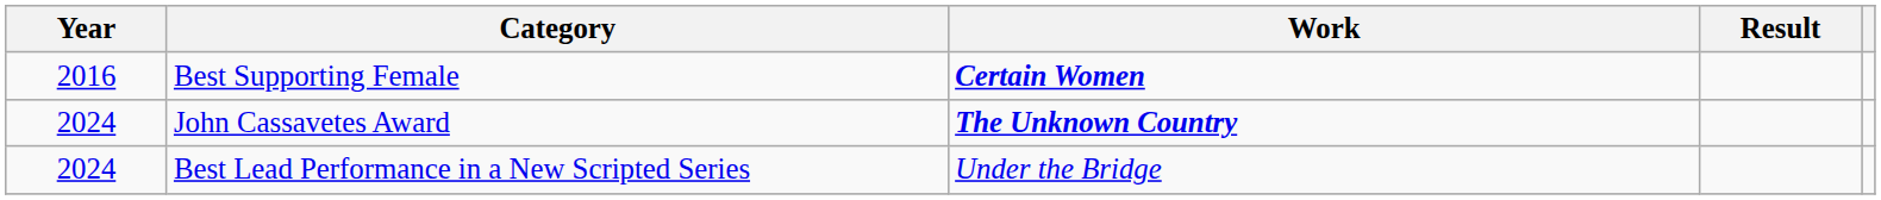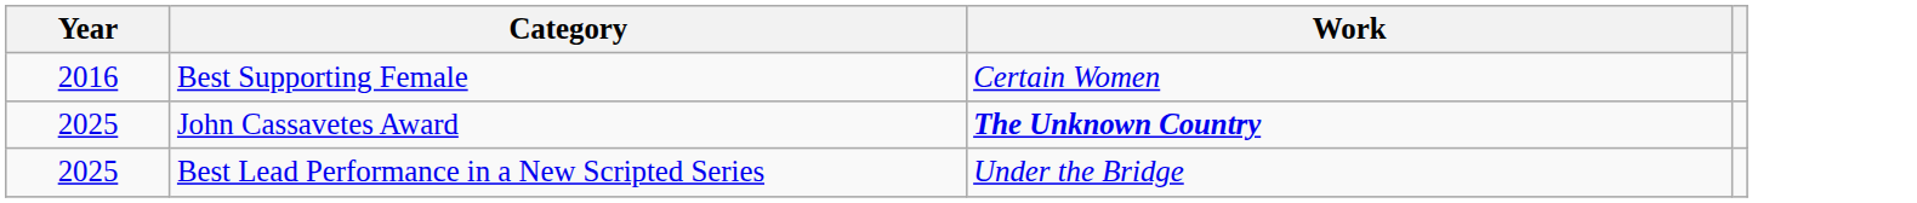- column: Result
Best Supporting Female | Work: bold -> normal
John Cassavetes Award | Year: 2024 -> 2025
Best Lead Performance in a New Scripted Series | Year: 2024 -> 2025
